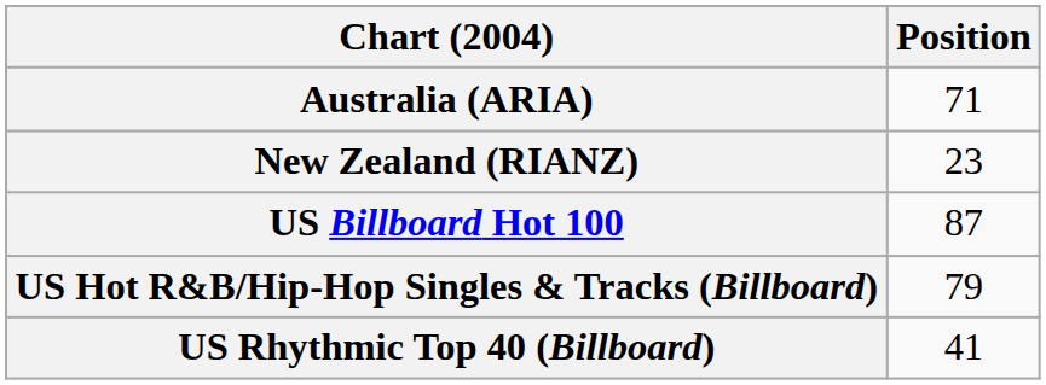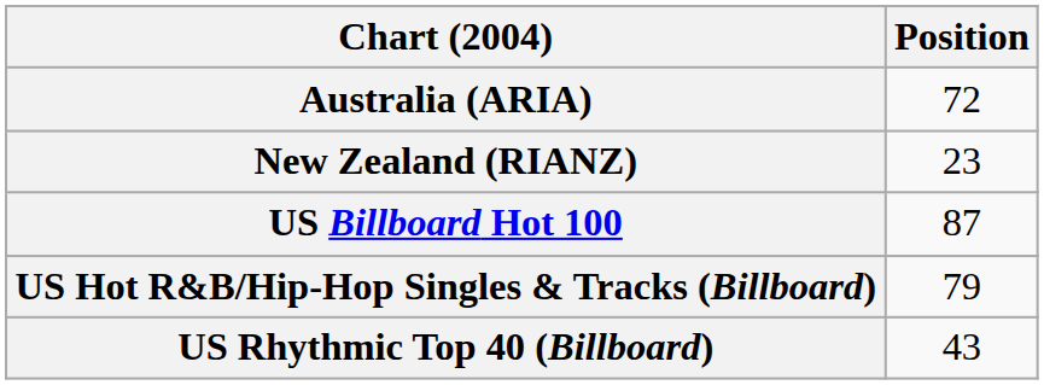Australia (ARIA) | Position: 71 -> 72
US Rhythmic Top 40 (Billboard) | Position: 41 -> 43
